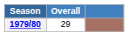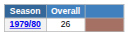1979/80 | Overall: 29 -> 26
